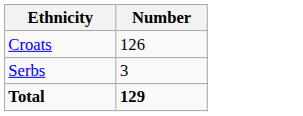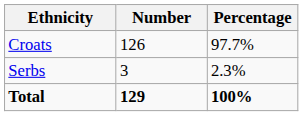+ column: Percentage | 97.7% | 2.3% | 100%
